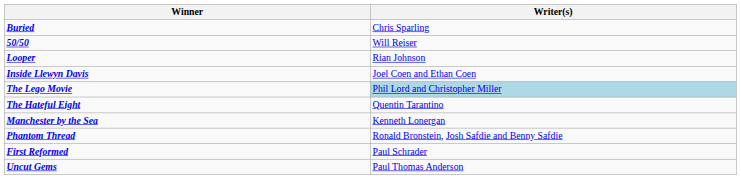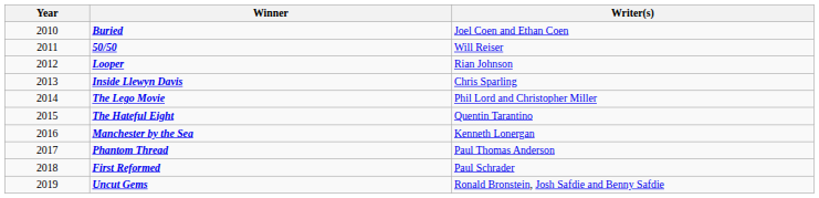+ column: Year | 2010 | 2011 | 2012 | 2013 | 2014 | 2015 | 2016 | 2017 | 2018 | 2019
Buried | Writer(s): Chris Sparling -> Joel Coen and Ethan Coen
Inside Llewyn Davis | Writer(s): Joel Coen and Ethan Coen -> Chris Sparling
The Lego Movie | Writer(s): lightblue background -> no background
Phantom Thread | Writer(s): Ronald Bronstein, Josh Safdie and Benny Safdie -> Paul Thomas Anderson
Uncut Gems | Writer(s): Paul Thomas Anderson -> Ronald Bronstein, Josh Safdie and Benny Safdie
